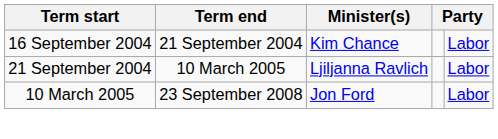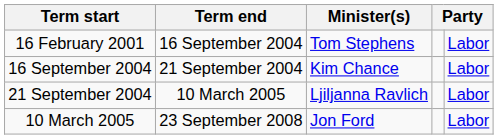+ row: 16 February 2001 | 16 September 2004 | Tom Stephens | Labor
